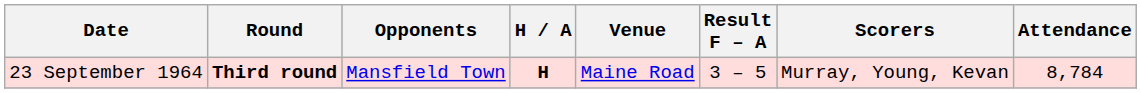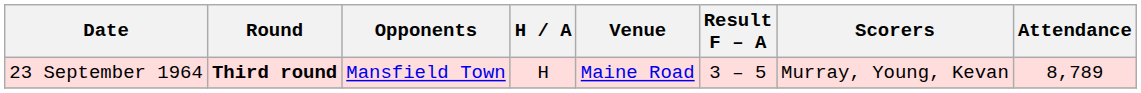23 September 1964 | H / A: bold -> normal
23 September 1964 | Attendance: 8,784 -> 8,789
